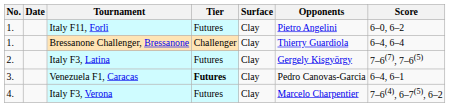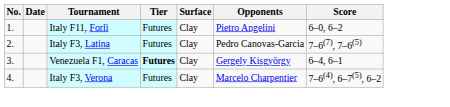- row: 1. | Bressanone Challenger, Bressanone | Challenger | Clay | Thierry Guardiola | 6–4, 6–4
Italy F3, Latina | Opponents: Gergely Kisgyörgy -> Pedro Canovas-Garcia
Venezuela F1, Caracas | Opponents: Pedro Canovas-Garcia -> Gergely Kisgyörgy
